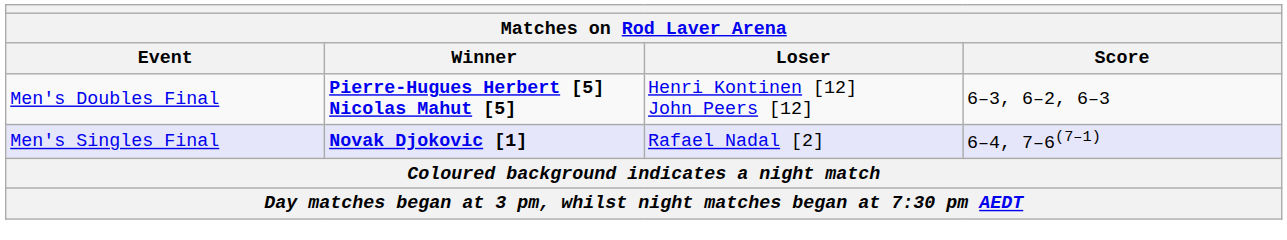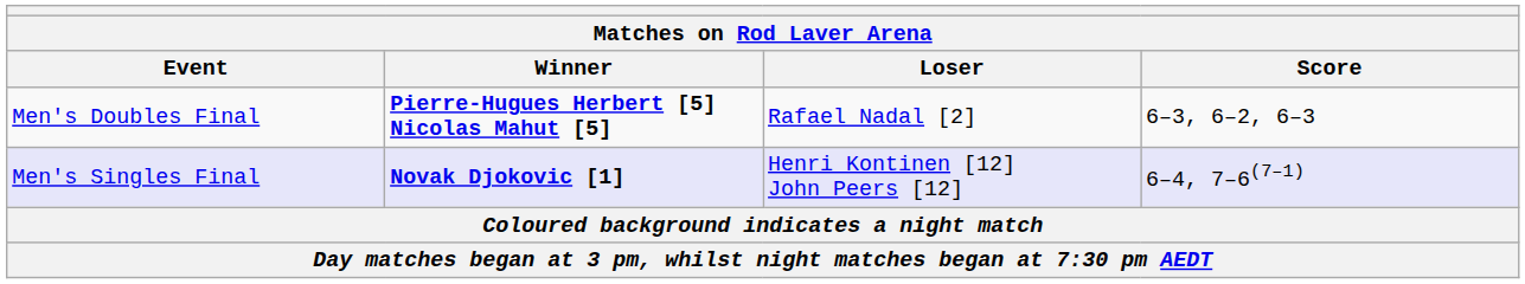Men's Doubles Final | Loser: Henri Kontinen [12] John Peers [12] -> Rafael Nadal [2]
Men's Singles Final | Loser: Rafael Nadal [2] -> Henri Kontinen [12] John Peers [12]
